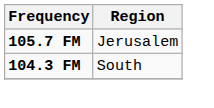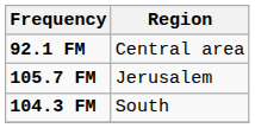+ row: 92.1 FM | Central area
